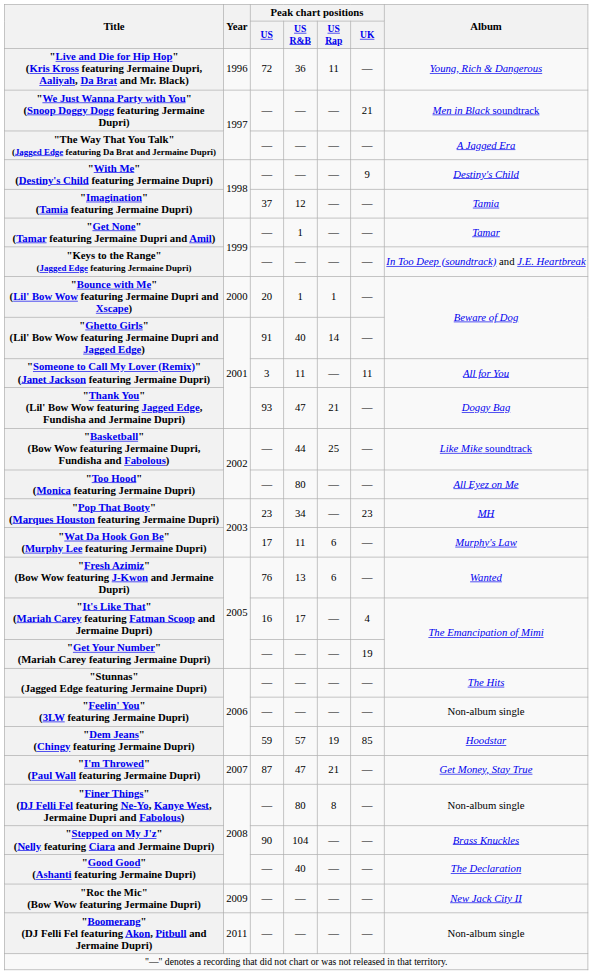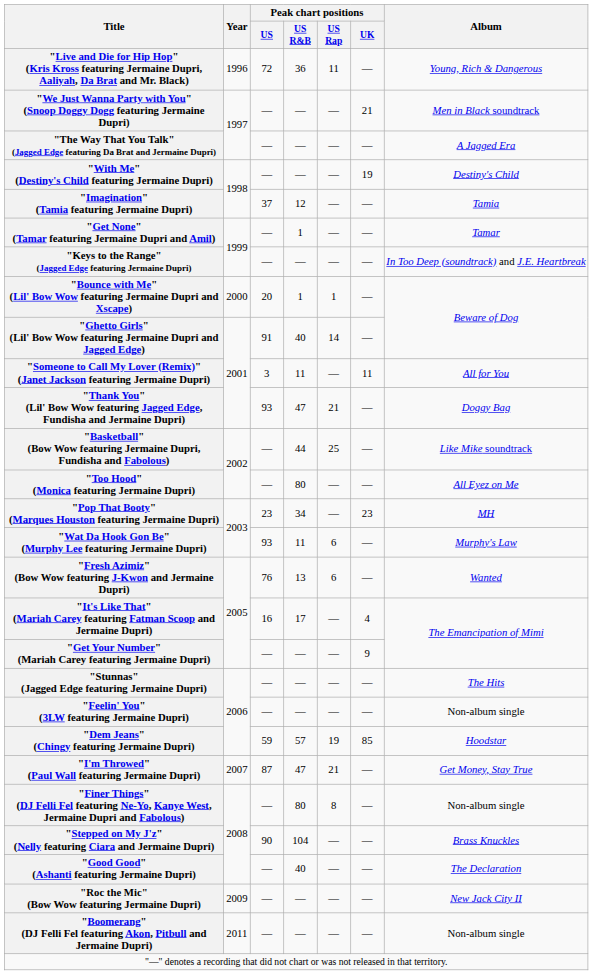"With Me" (Destiny's Child featuring Jermaine Dupri) | Peak chart positions / UK: 9 -> 19
"Wat Da Hook Gon Be" (Murphy Lee featuring Jermaine Dupri) | Peak chart positions / US: 17 -> 93
"Get Your Number" (Mariah Carey featuring Jermaine Dupri) | Peak chart positions / UK: 19 -> 9
